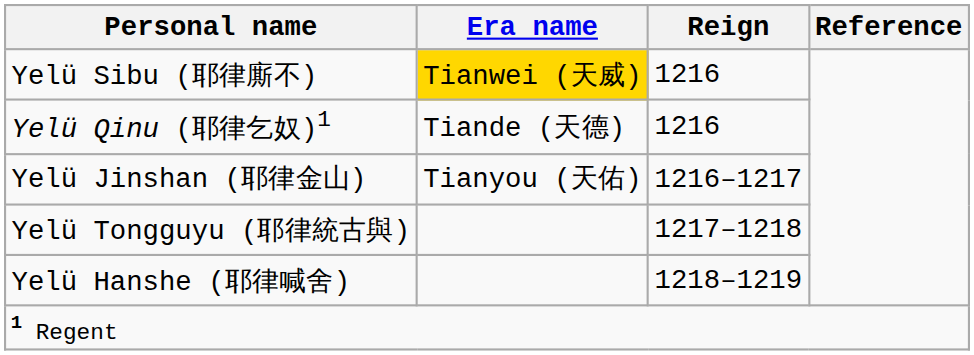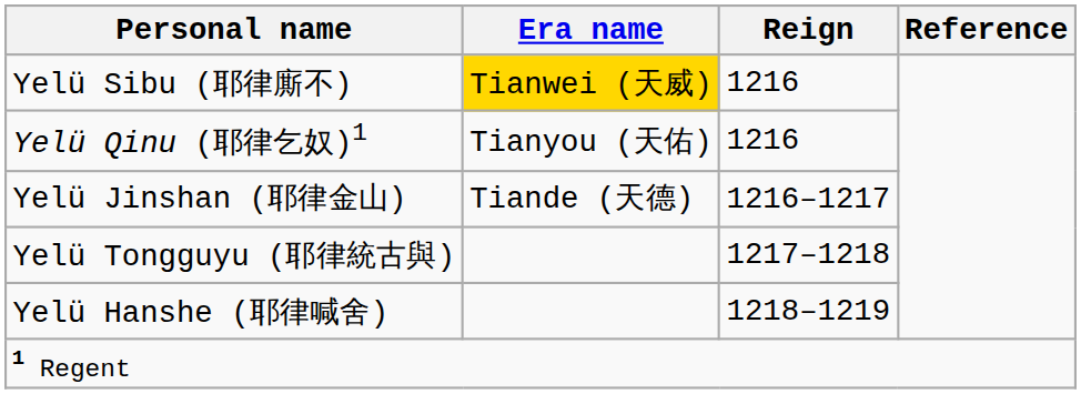Yelü Qinu (耶律乞奴)1 | Era name: Tiande (天德) -> Tianyou (天佑)
Yelü Jinshan (耶律金山) | Era name: Tianyou (天佑) -> Tiande (天德)
